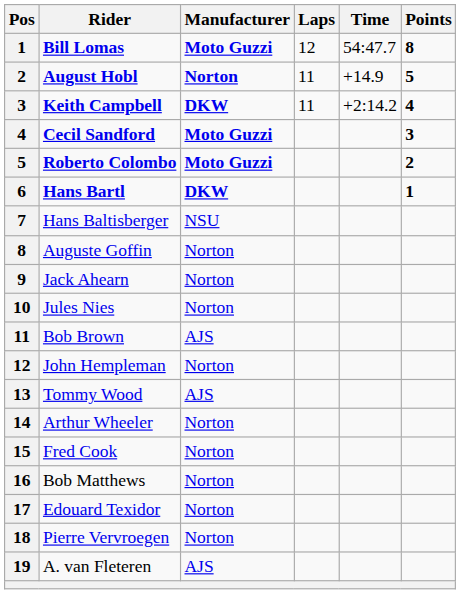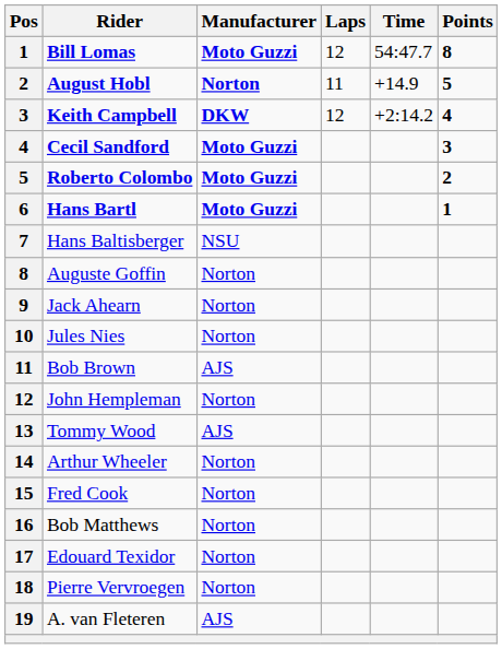Keith Campbell | Laps: 11 -> 12
Hans Bartl | Manufacturer: DKW -> Moto Guzzi
